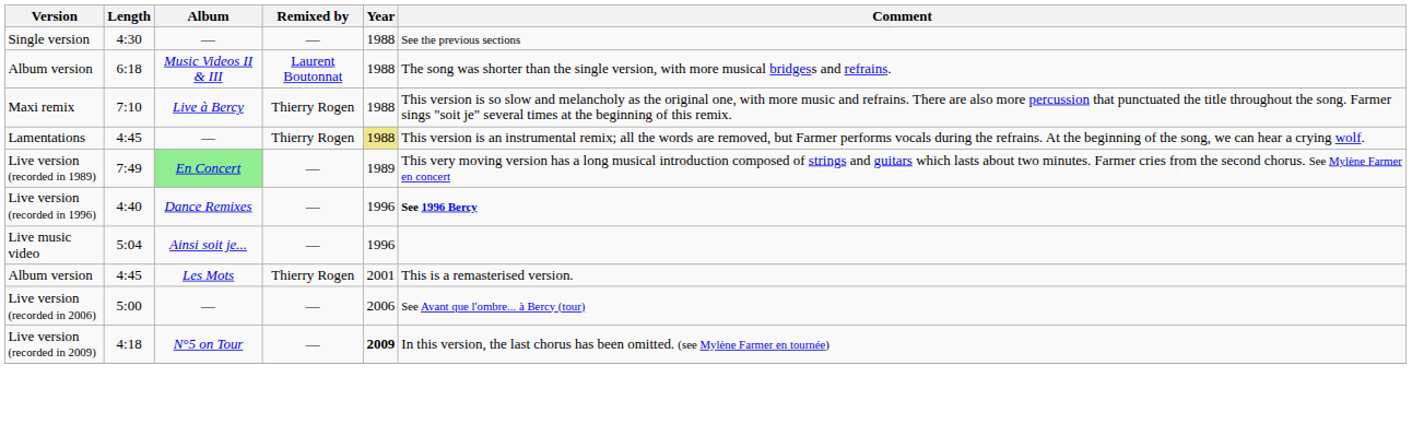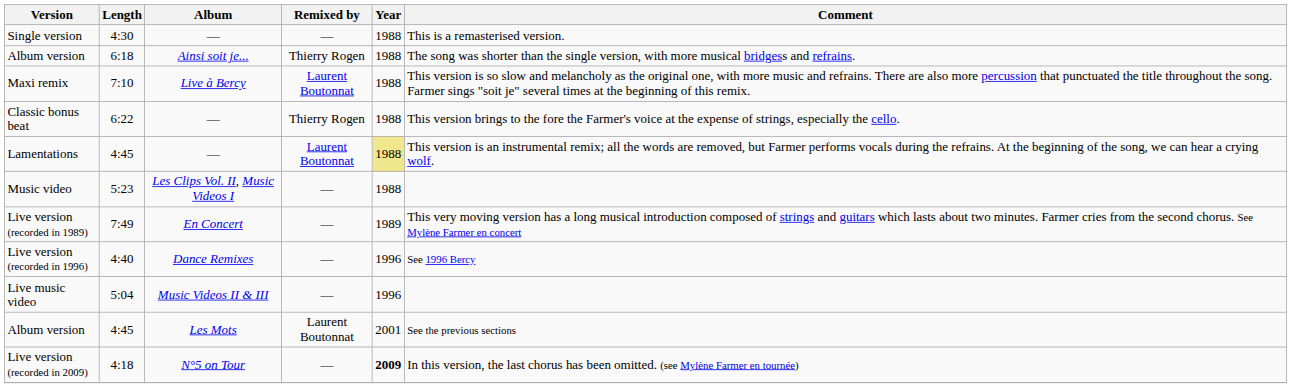Single version | Comment: See the previous sections -> This is a remasterised version.
Album version / 6:18 | Album: Music Videos II & III -> Ainsi soit je...
Album version / 6:18 | Remixed by: Laurent Boutonnat -> Thierry Rogen
Maxi remix | Remixed by: Thierry Rogen -> Laurent Boutonnat
+ row: Classic bonus beat | 6:22 | — | Thierry Rogen | 1988 | This version brings to the fore the Farmer's voice at the expense of strings, especially the cello.
Lamentations | Remixed by: Thierry Rogen -> Laurent Boutonnat
+ row: Music video | 5:23 | Les Clips Vol. II, Music Videos I | — | 1988
Live version (recorded in 1989) | Album: lightgreen background -> no background
Live version (recorded in 1996) | Comment: bold -> normal
Live music video | Album: Ainsi soit je... -> Music Videos II & III
Album version / 4:45 | Remixed by: Thierry Rogen -> Laurent Boutonnat
Album version / 4:45 | Comment: This is a remasterised version. -> See the previous sections
- row: Live version (recorded in 2006) | 5:00 | — | — | 2006 | See Avant que l'ombre... à Bercy (tour)
